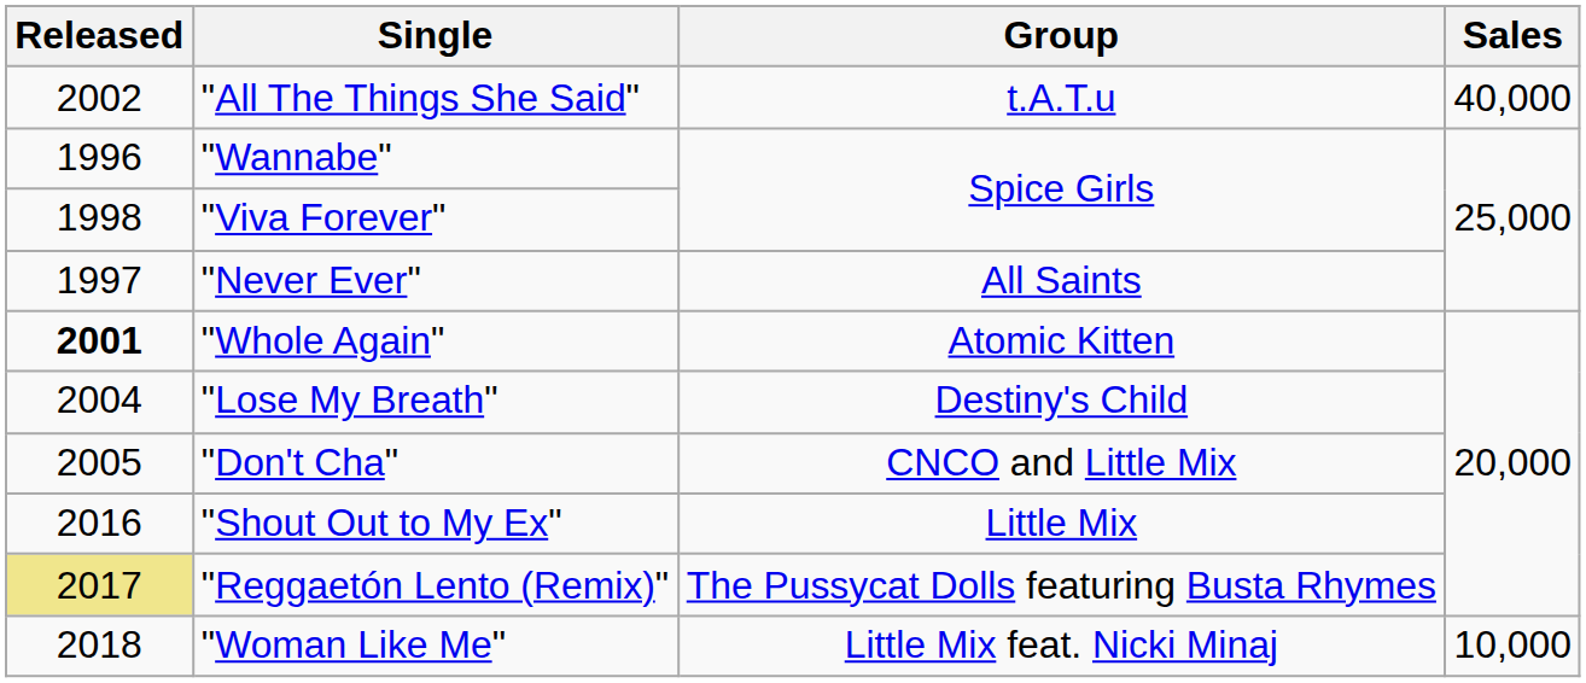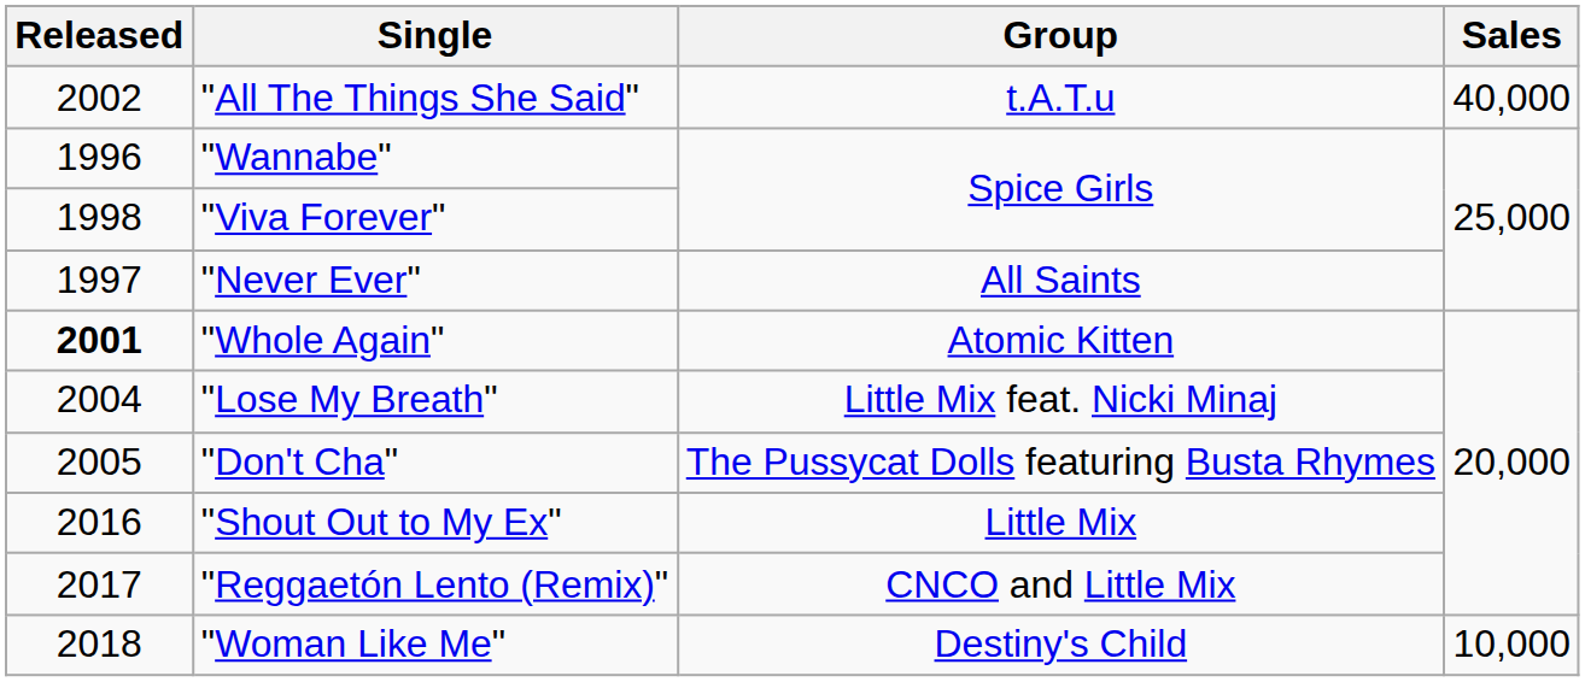"Lose My Breath" | Group: Destiny's Child -> Little Mix feat. Nicki Minaj
"Don't Cha" | Group: CNCO and Little Mix -> The Pussycat Dolls featuring Busta Rhymes
"Reggaetón Lento (Remix)" | Released: khaki background -> no background
"Reggaetón Lento (Remix)" | Group: The Pussycat Dolls featuring Busta Rhymes -> CNCO and Little Mix
"Woman Like Me" | Group: Little Mix feat. Nicki Minaj -> Destiny's Child
